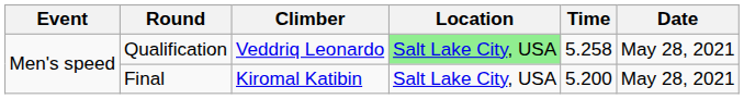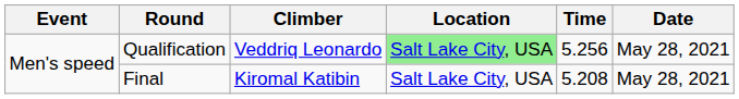Qualification | Time: 5.258 -> 5.256
Final | Time: 5.200 -> 5.208
